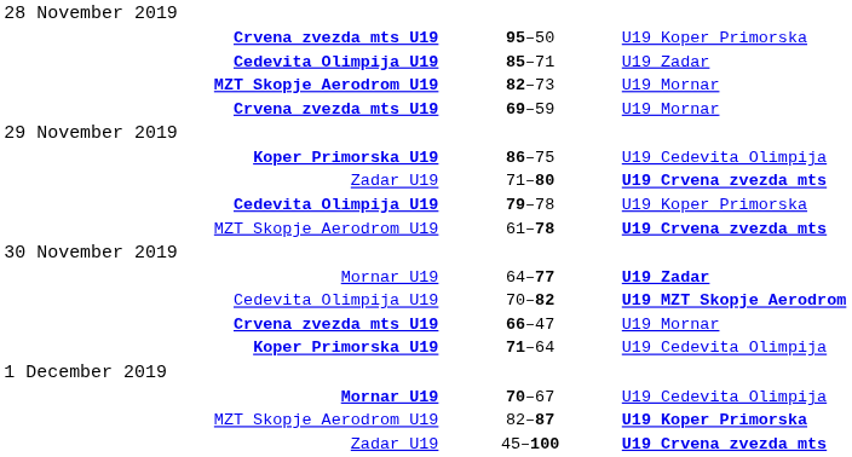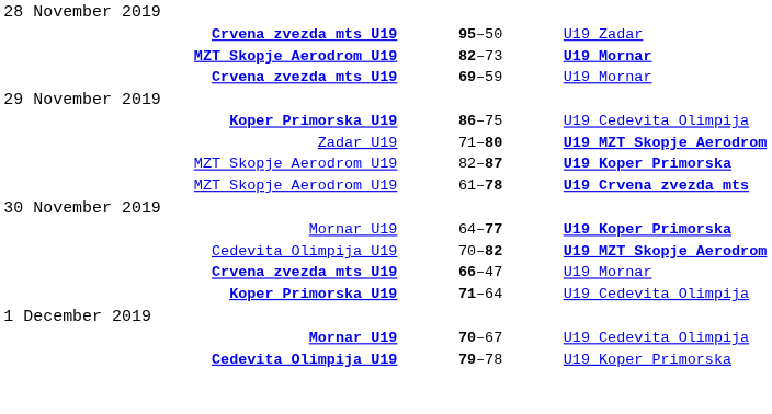95–50 | column 5: U19 Koper Primorska -> U19 Zadar
- row: Cedevita Olimpija U19 | 85–71 | U19 Zadar
82–73 | column 5: normal -> bold
71–80 | column 5: U19 Crvena zvezda mts -> U19 MZT Skopje Aerodrom
rows swapped: 79–78 <-> 82–87
64–77 | column 5: U19 Zadar -> U19 Koper Primorska
- row: Zadar U19 | 45–100 | U19 Crvena zvezda mts
